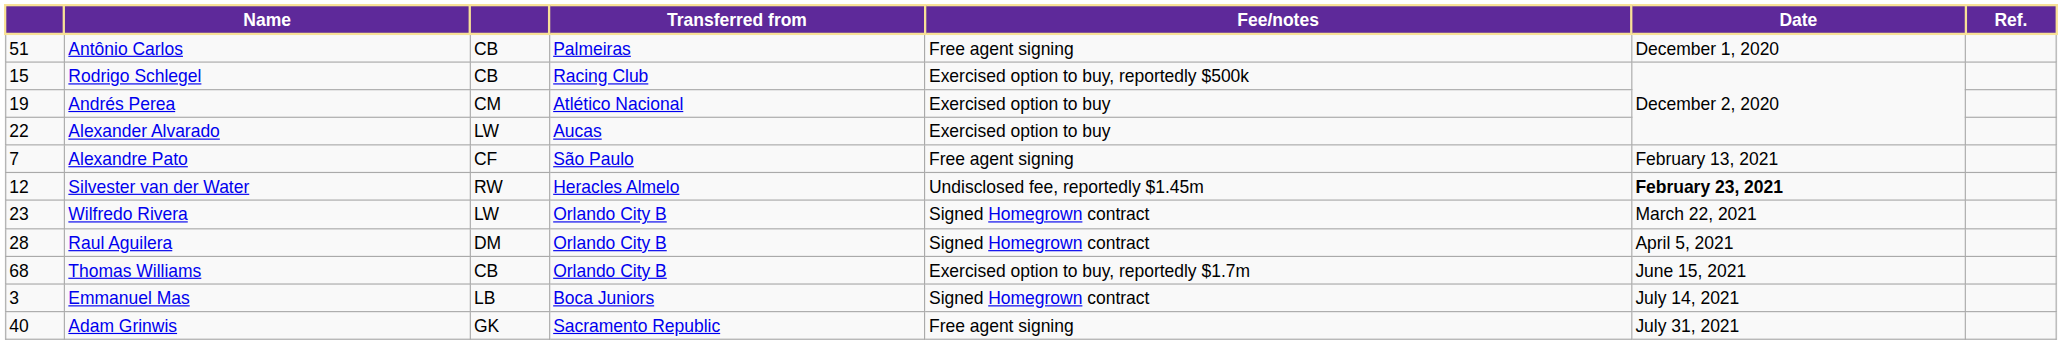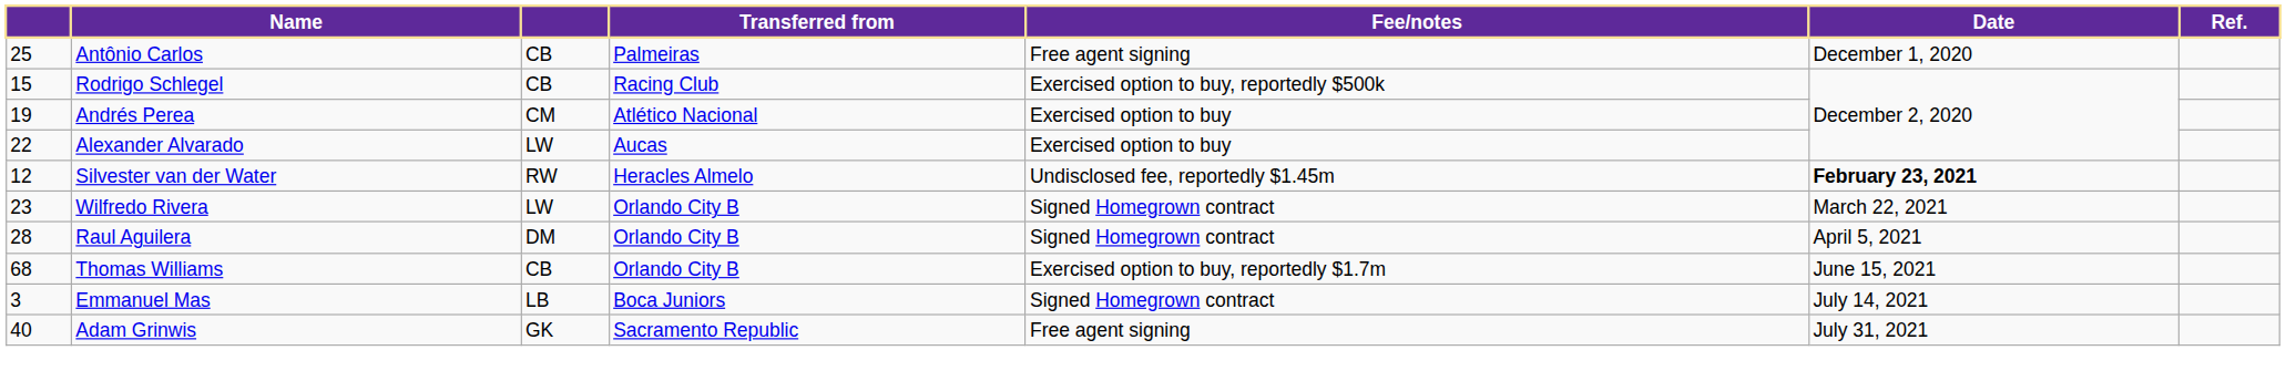Antônio Carlos | column 1: 51 -> 25
- row: 7 | Alexandre Pato | CF | São Paulo | Free agent signing | February 13, 2021
